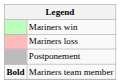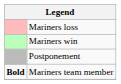rows swapped: Mariners win <-> Mariners loss
